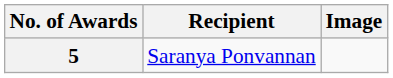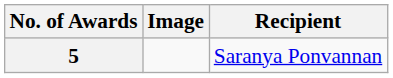columns swapped: Recipient <-> Image
